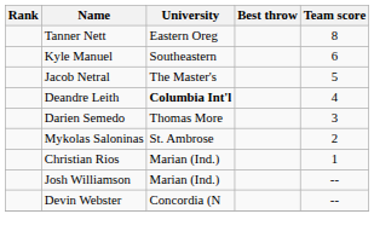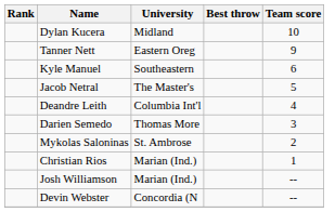+ row: Dylan Kucera | Midland | 10
Tanner Nett | Team score: 8 -> 9
Deandre Leith | University: bold -> normal
